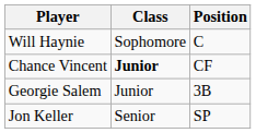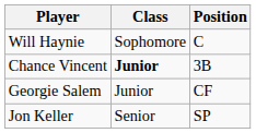Chance Vincent | Position: CF -> 3B
Georgie Salem | Position: 3B -> CF
